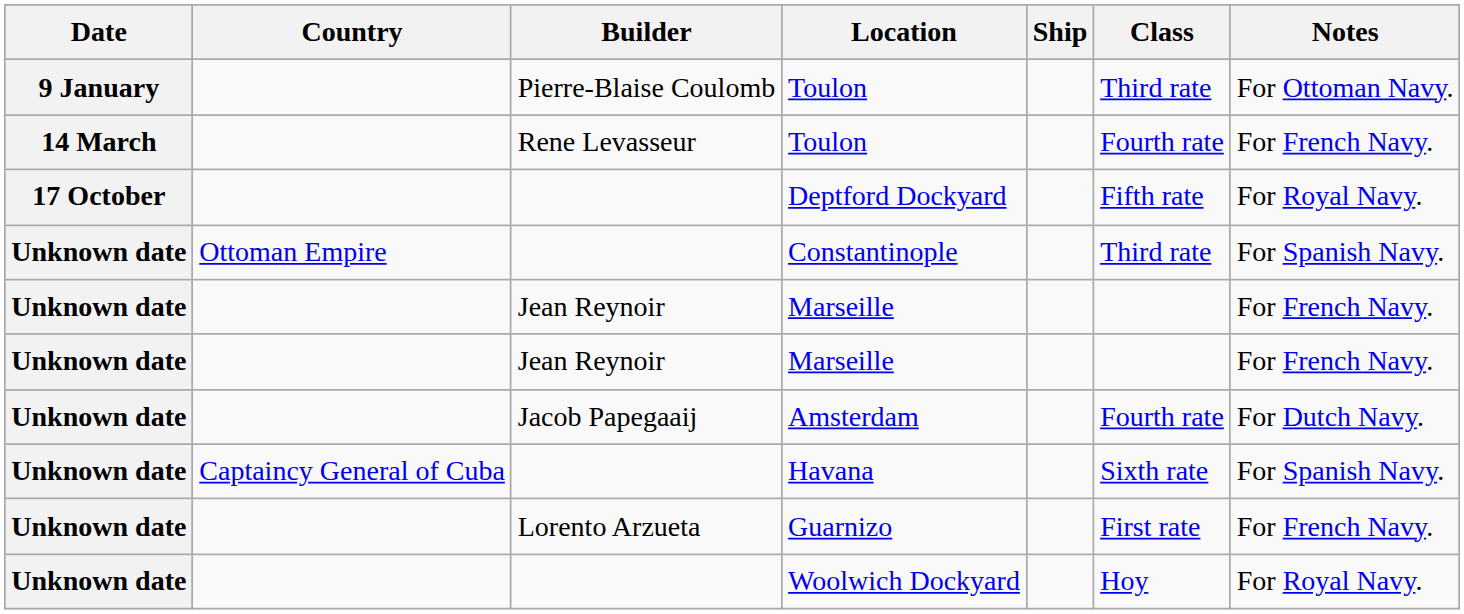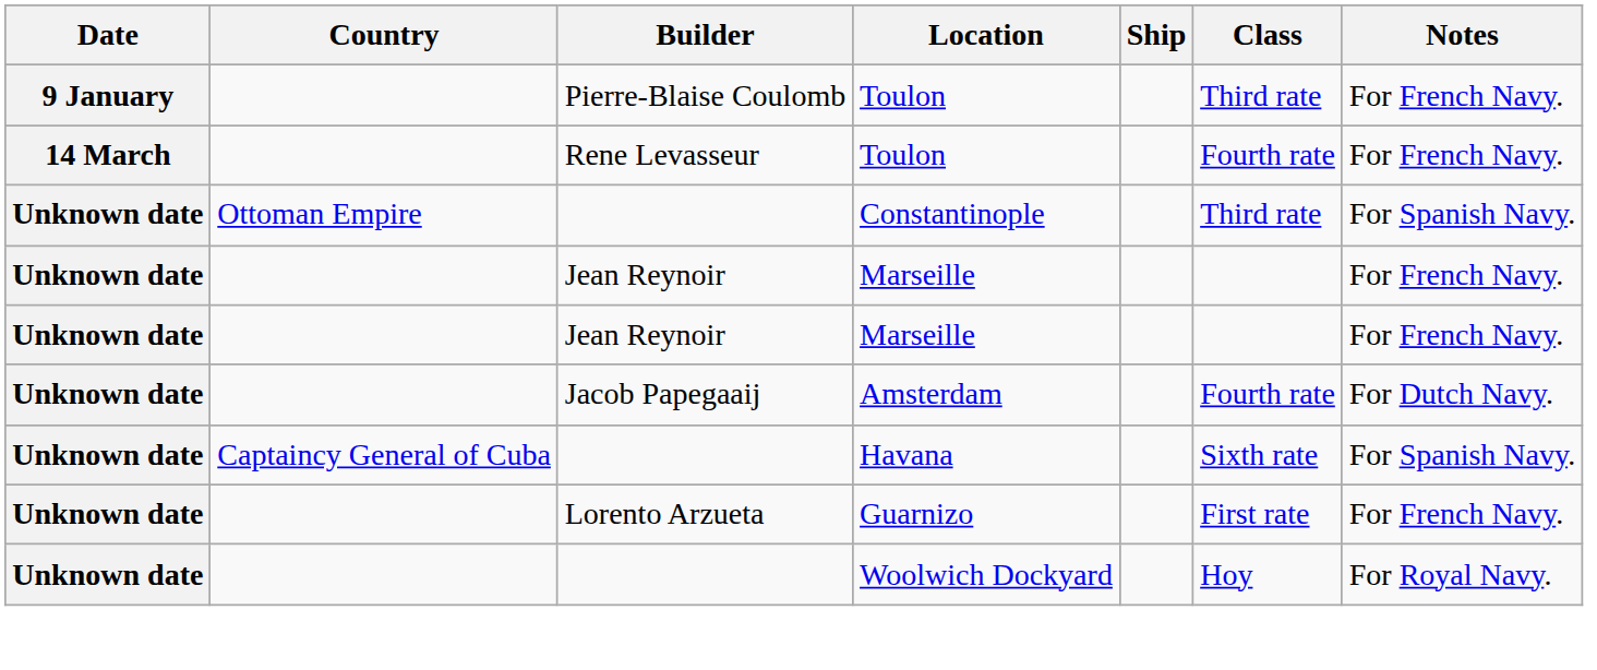Pierre-Blaise Coulomb / Toulon | Notes: For Ottoman Navy. -> For French Navy.
- row: 17 October | Deptford Dockyard | Fifth rate | For Royal Navy.
